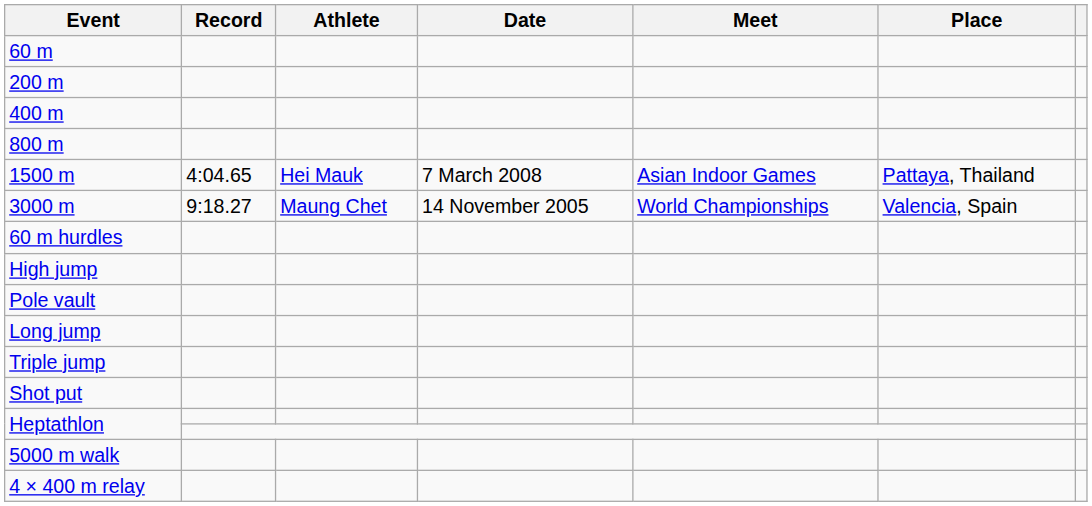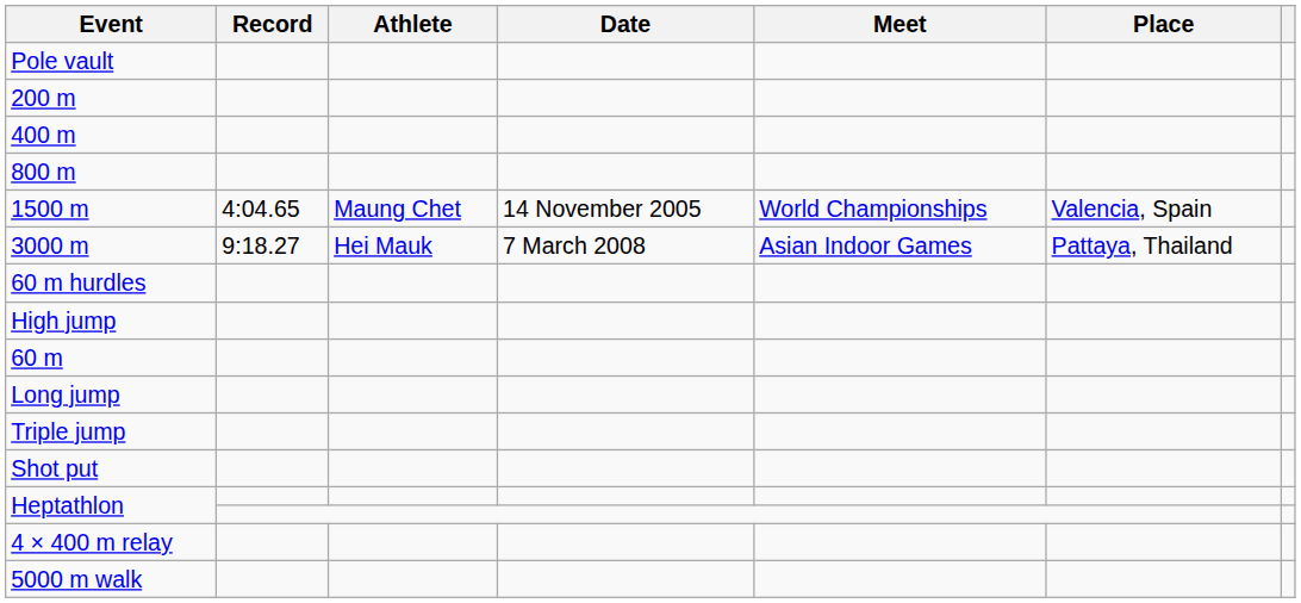rows swapped: 60 m <-> Pole vault
1500 m | Athlete: Hei Mauk -> Maung Chet
1500 m | Date: 7 March 2008 -> 14 November 2005
1500 m | Meet: Asian Indoor Games -> World Championships
1500 m | Place: Pattaya, Thailand -> Valencia, Spain
3000 m | Athlete: Maung Chet -> Hei Mauk
3000 m | Date: 14 November 2005 -> 7 March 2008
3000 m | Meet: World Championships -> Asian Indoor Games
3000 m | Place: Valencia, Spain -> Pattaya, Thailand
rows swapped: 5000 m walk <-> 4 × 400 m relay
